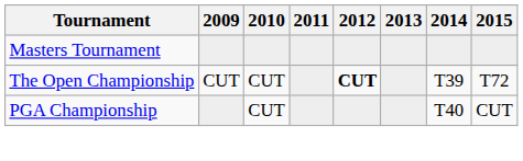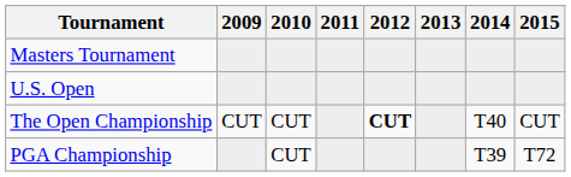+ row: U.S. Open
The Open Championship | 2014: T39 -> T40
The Open Championship | 2015: T72 -> CUT
PGA Championship | 2014: T40 -> T39
PGA Championship | 2015: CUT -> T72
